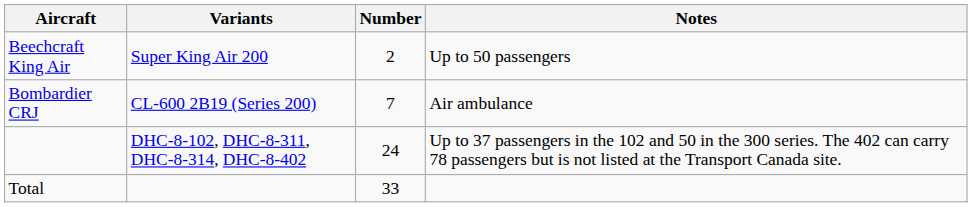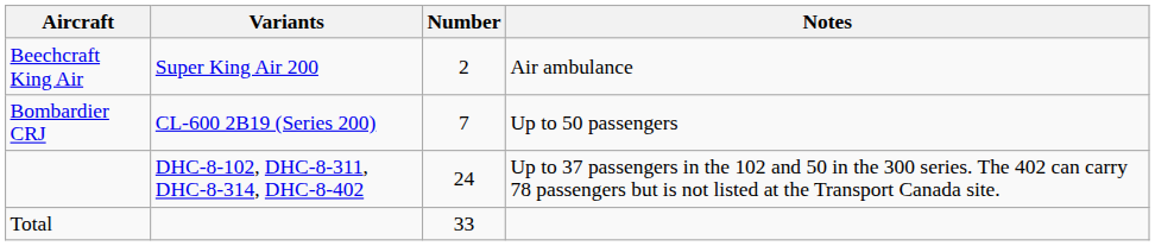Beechcraft King Air | Notes: Up to 50 passengers -> Air ambulance
Bombardier CRJ | Notes: Air ambulance -> Up to 50 passengers
